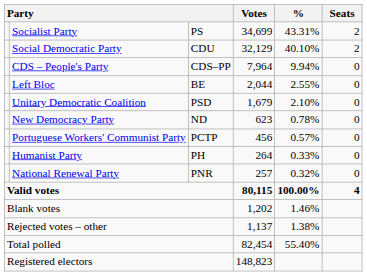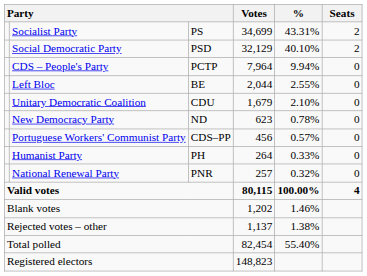Social Democratic Party | column 3: CDU -> PSD
CDS – People's Party | column 3: CDS–PP -> PCTP
Unitary Democratic Coalition | column 3: PSD -> CDU
Portuguese Workers' Communist Party | column 3: PCTP -> CDS–PP
